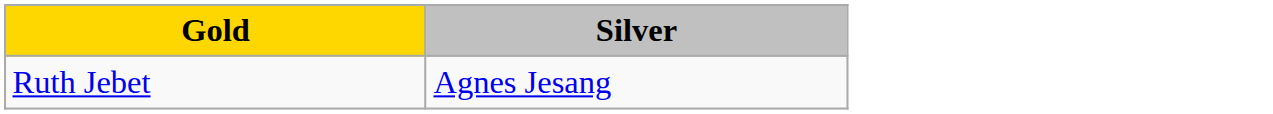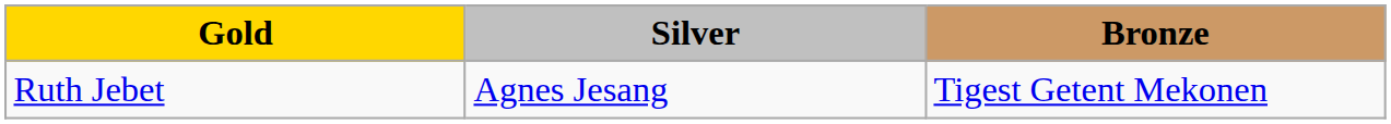+ column: Bronze | Tigest Getent Mekonen
